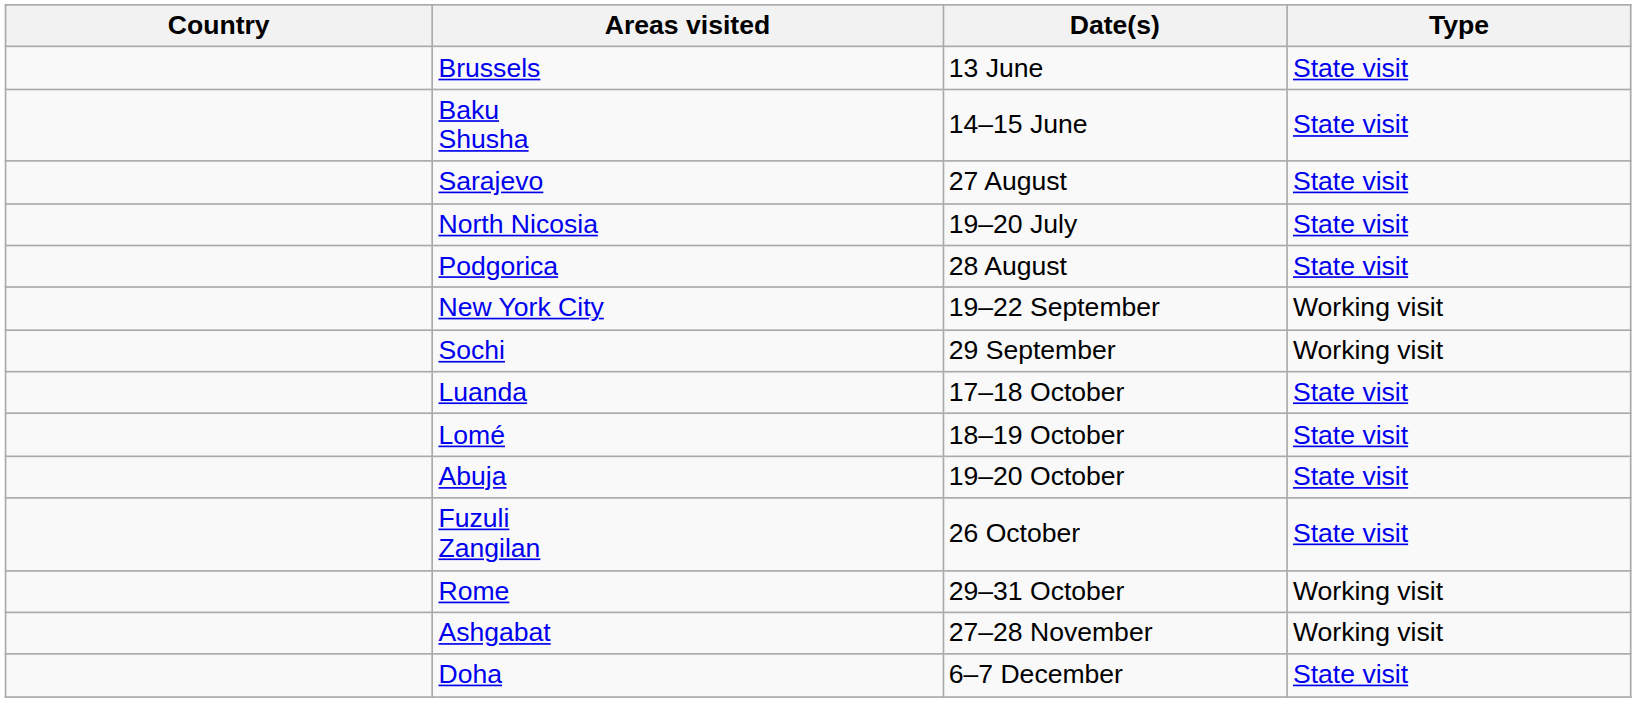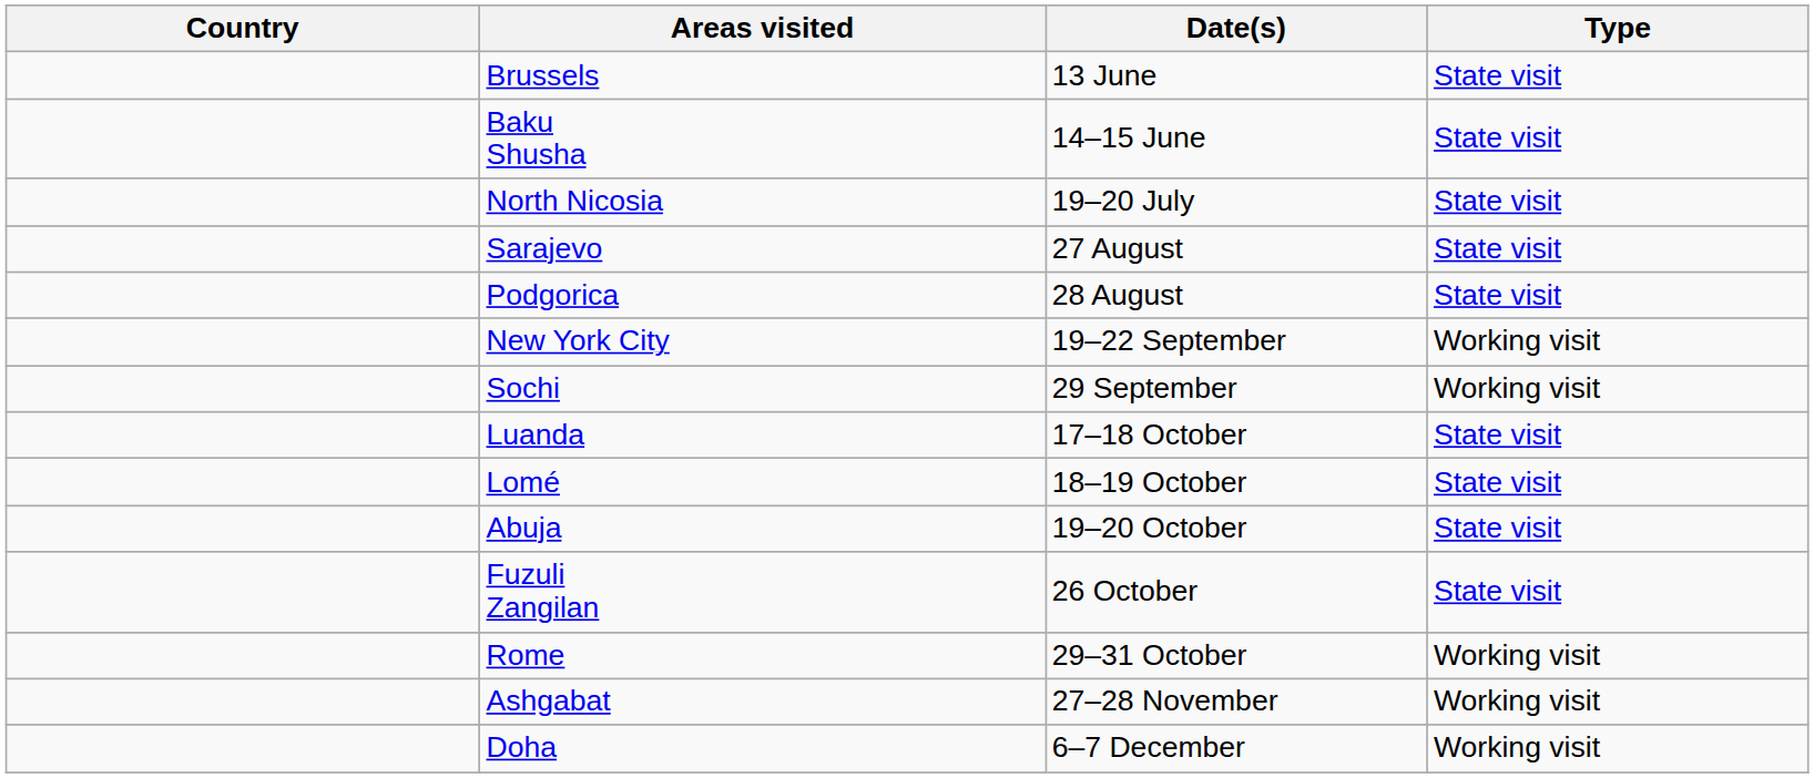rows swapped: North Nicosia <-> Sarajevo
Doha | Type: State visit -> Working visit
